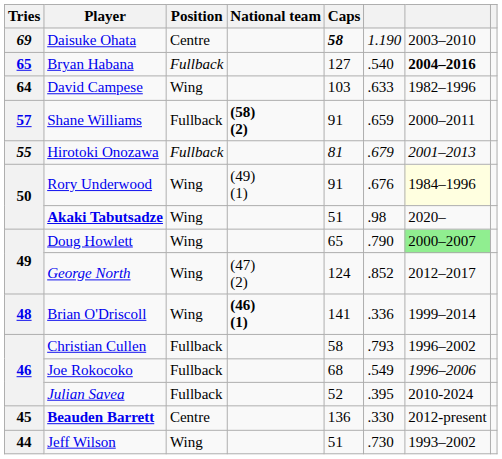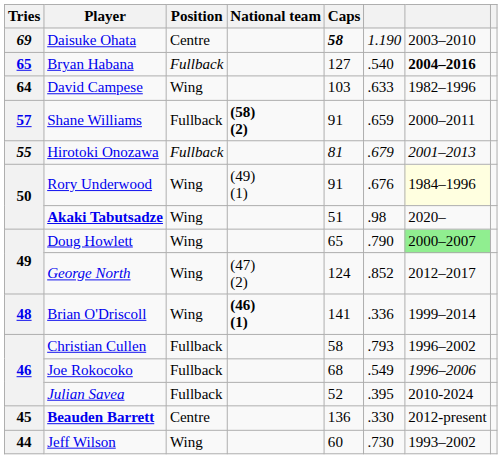Jeff Wilson | Caps: 51 -> 60
